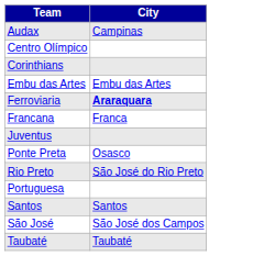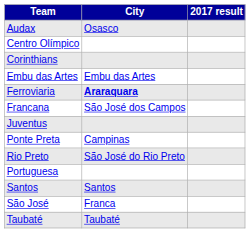+ column: 2017 result
Audax | City: Campinas -> Osasco
Francana | City: Franca -> São José dos Campos
Ponte Preta | City: Osasco -> Campinas
São José | City: São José dos Campos -> Franca
